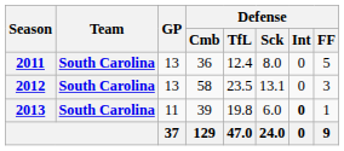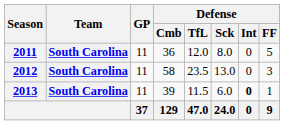2011 | GP: 13 -> 11
2011 | Defense / TfL: 12.4 -> 12.0
2012 | GP: 13 -> 11
2012 | Defense / Sck: 13.1 -> 13.0
2013 | Defense / TfL: 19.8 -> 11.5
